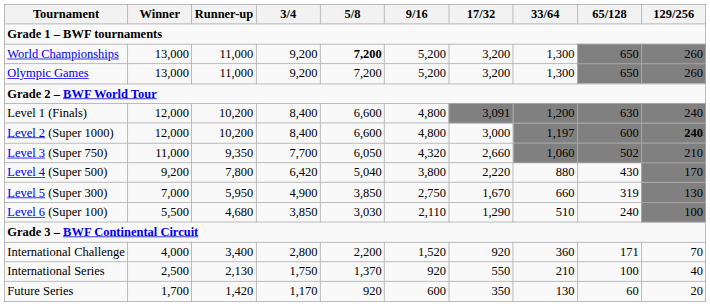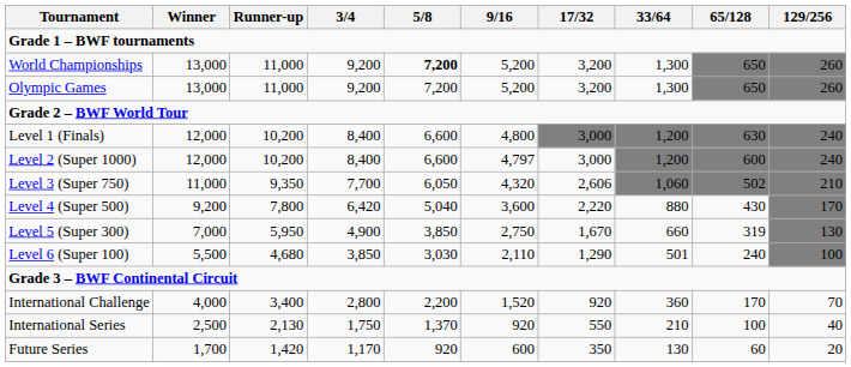Level 1 (Finals) | 17/32: 3,091 -> 3,000
Level 2 (Super 1000) | 9/16: 4,800 -> 4,797
Level 2 (Super 1000) | 33/64: 1,197 -> 1,200
Level 2 (Super 1000) | 129/256: bold -> normal
Level 3 (Super 750) | 17/32: 2,660 -> 2,606
Level 4 (Super 500) | 9/16: 3,800 -> 3,600
Level 6 (Super 100) | 33/64: 510 -> 501
International Challenge | 65/128: 171 -> 170
